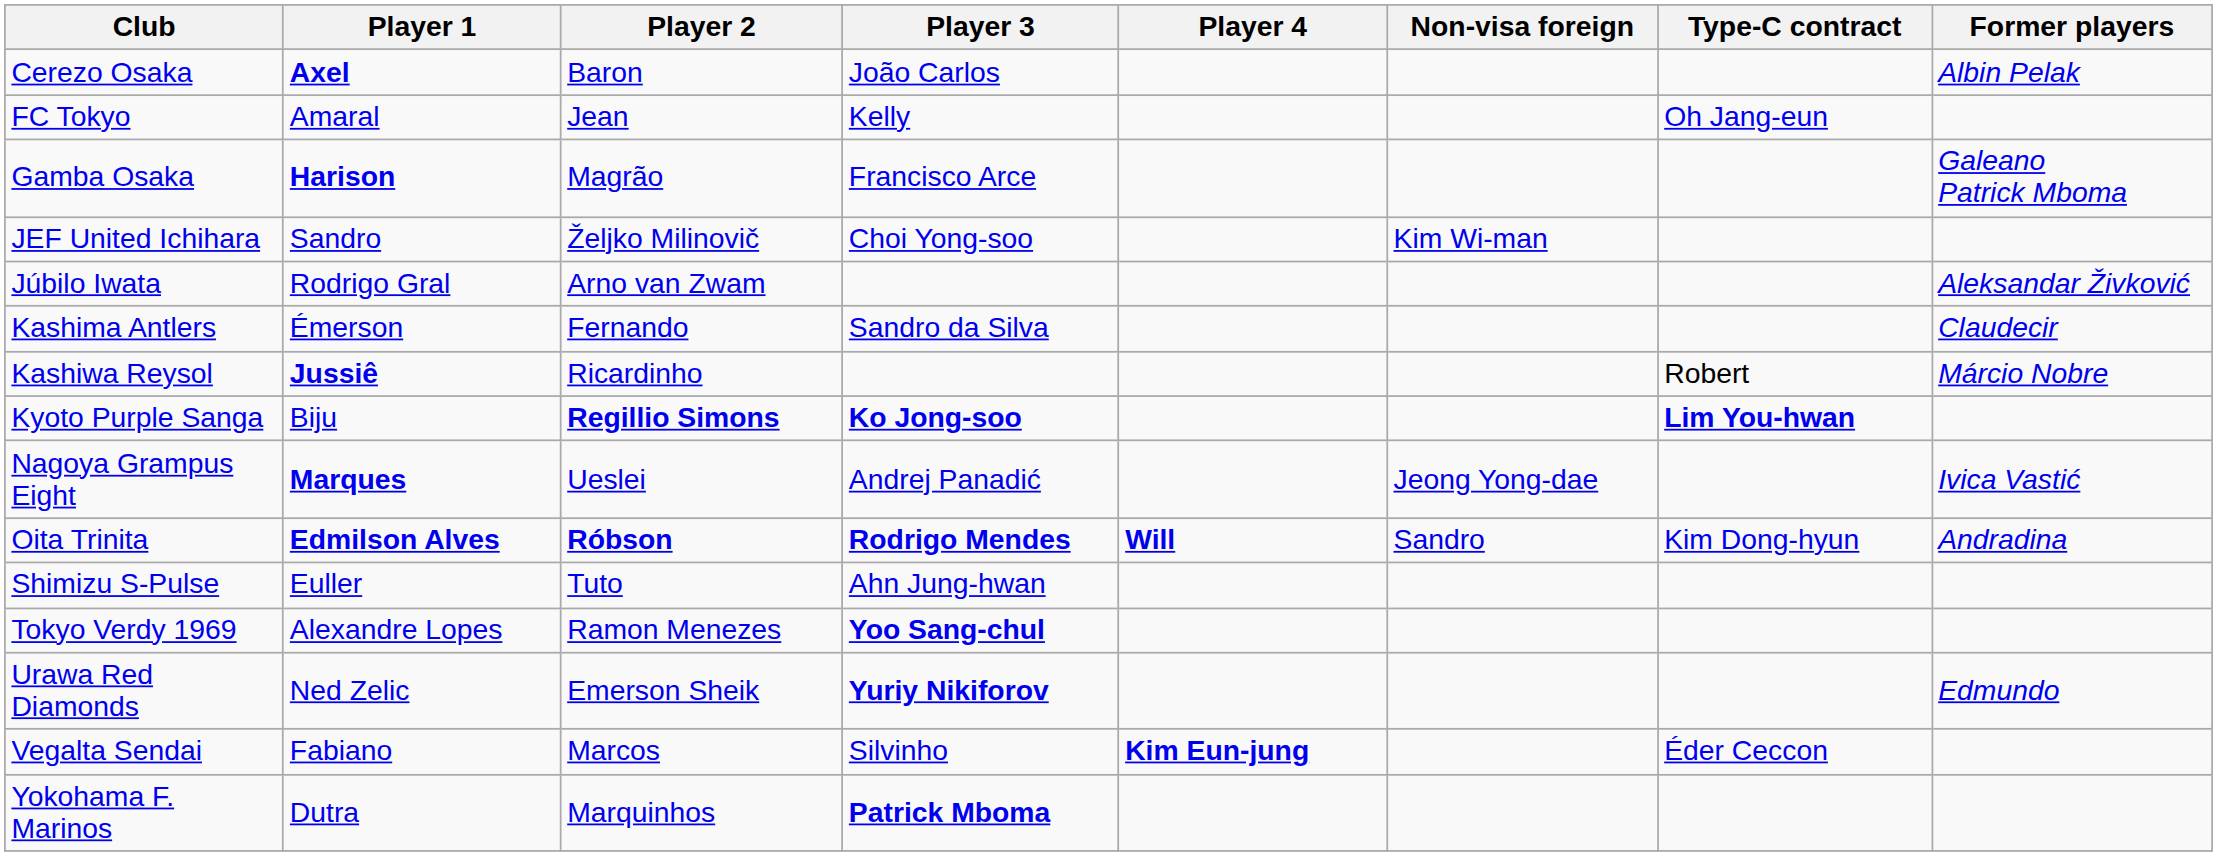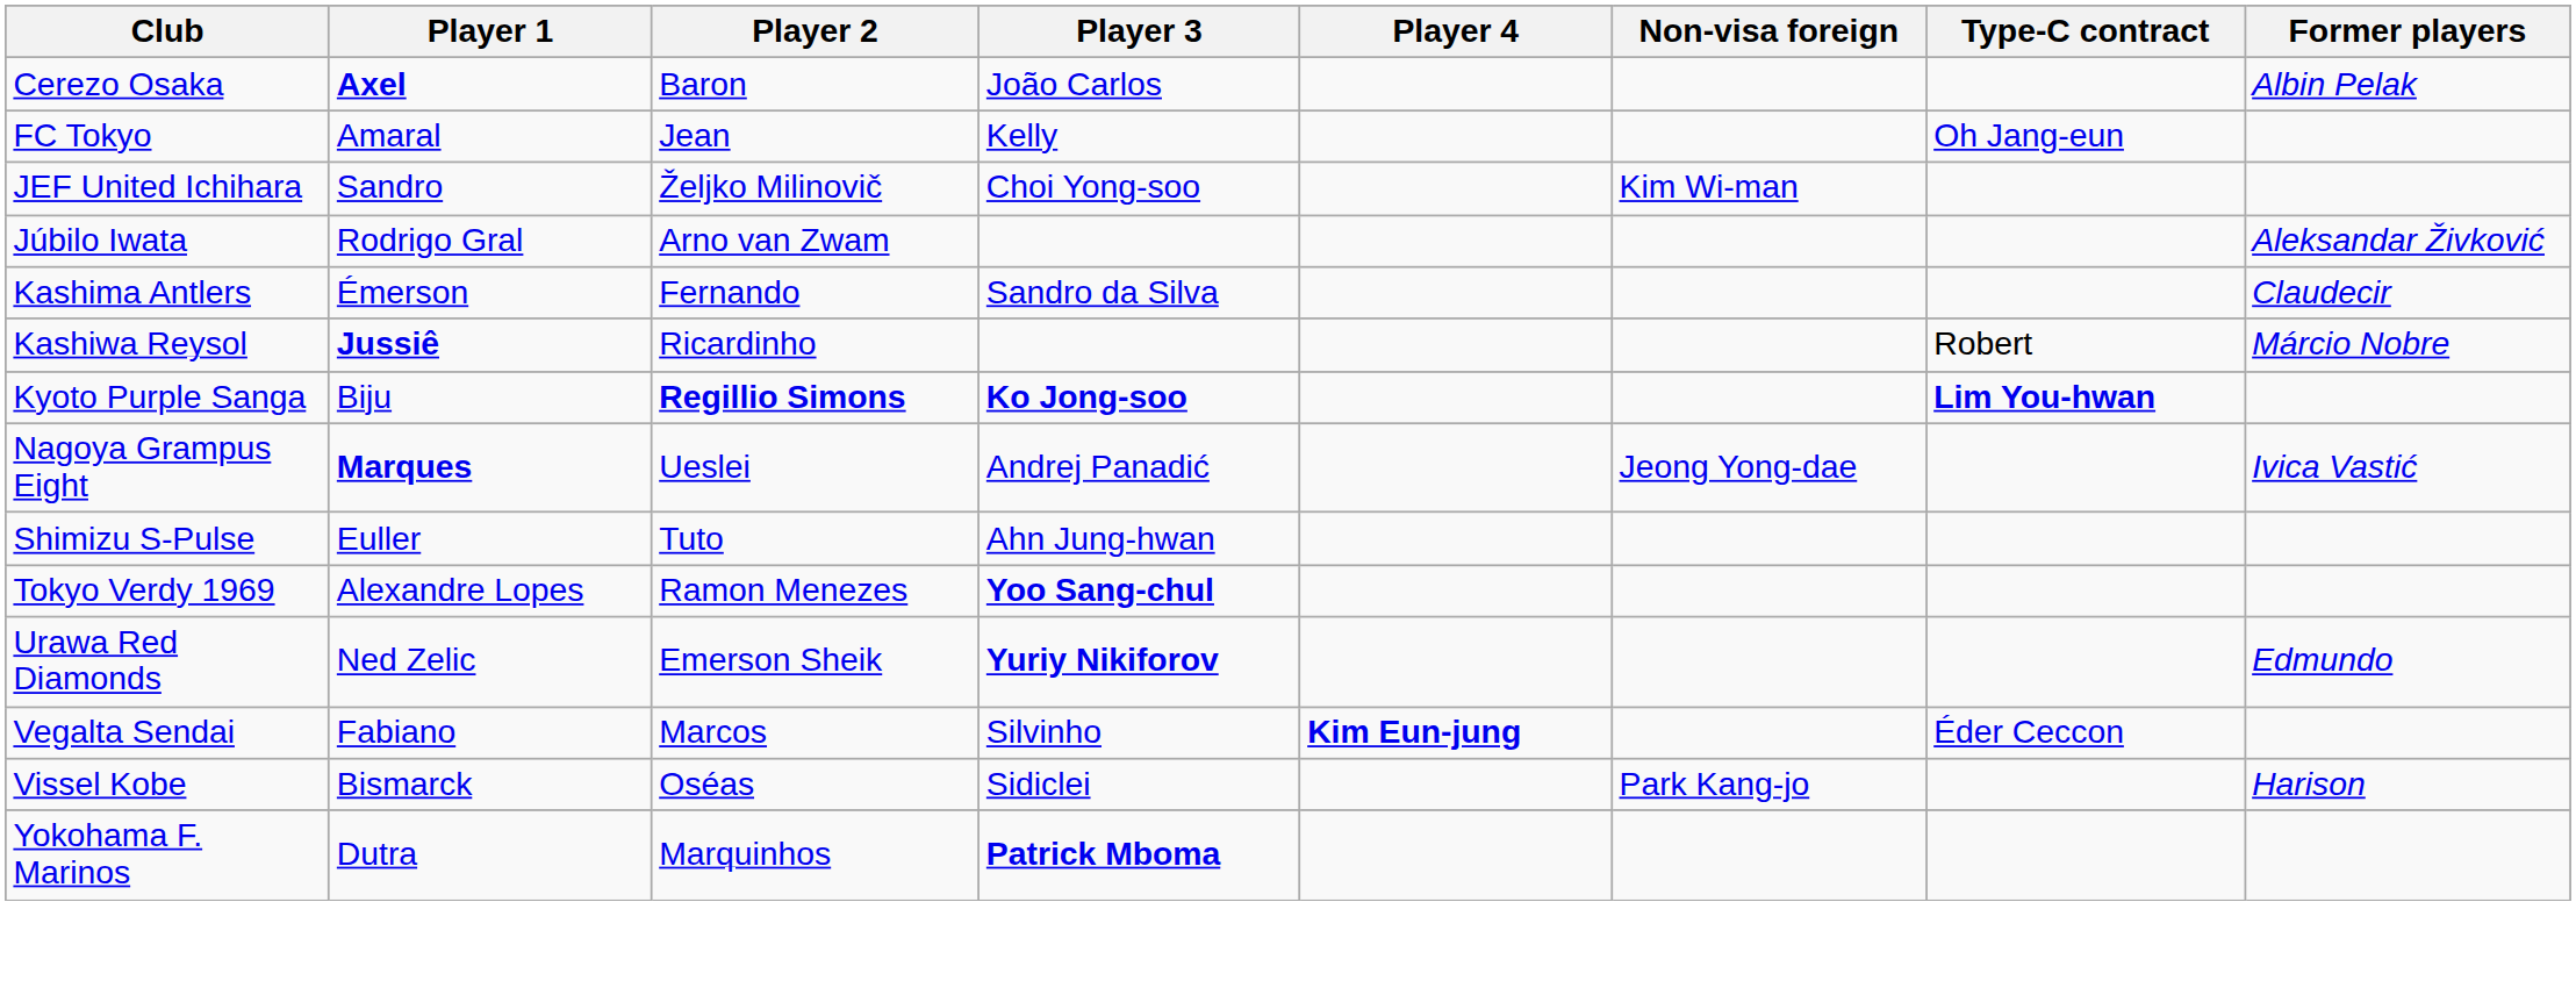- row: Gamba Osaka | Harison | Magrão | Francisco Arce | Galeano Patrick Mboma
- row: Oita Trinita | Edmilson Alves | Róbson | Rodrigo Mendes | Will | Sandro | Kim Dong-hyun | Andradina
+ row: Vissel Kobe | Bismarck | Oséas | Sidiclei | Park Kang-jo | Harison
